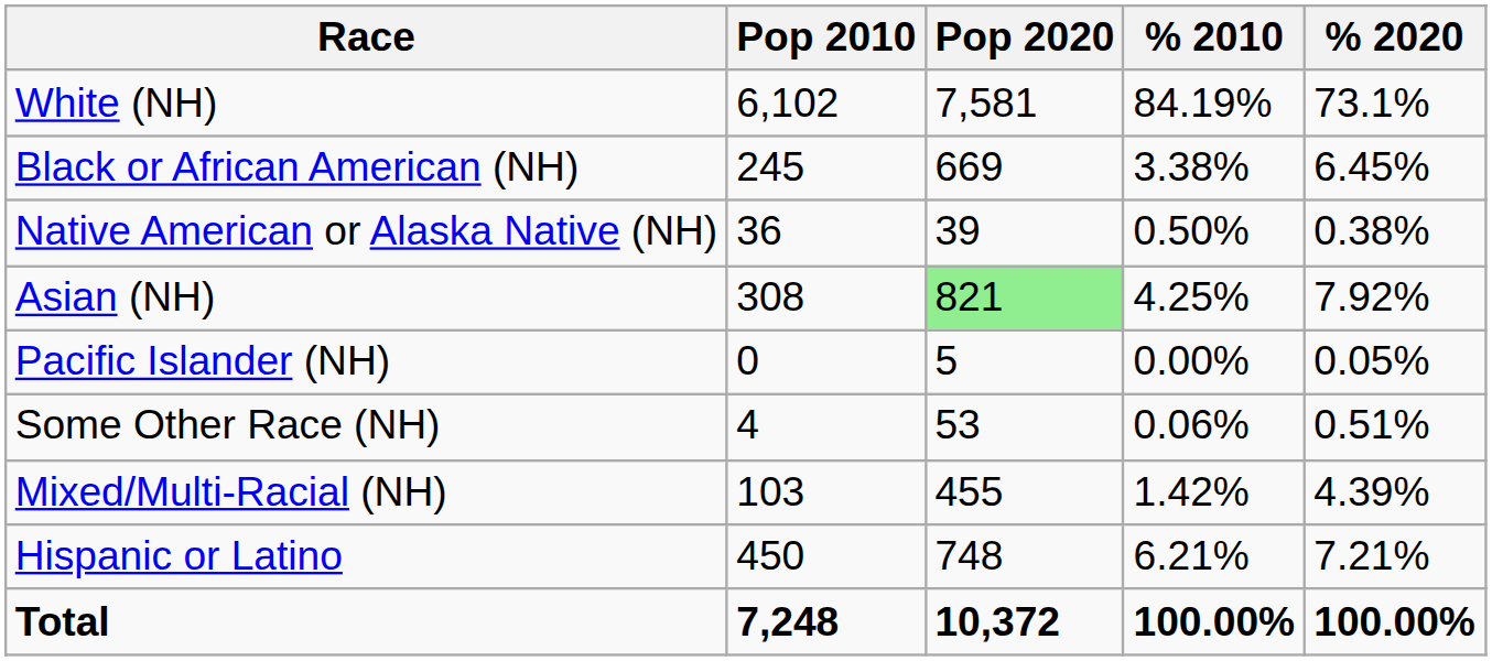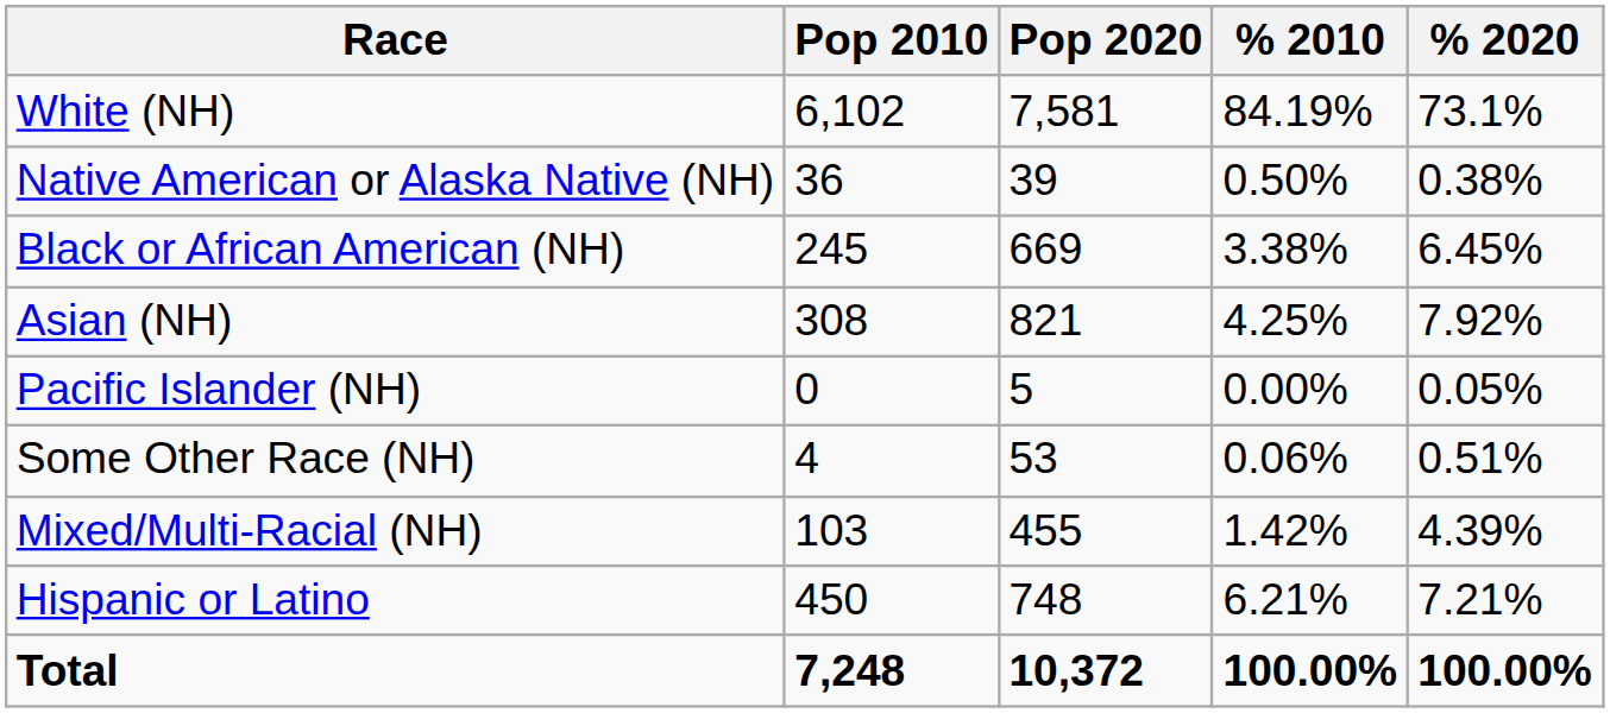rows swapped: Black or African American (NH) <-> Native American or Alaska Native (NH)
Asian (NH) | Pop 2020: lightgreen background -> no background
